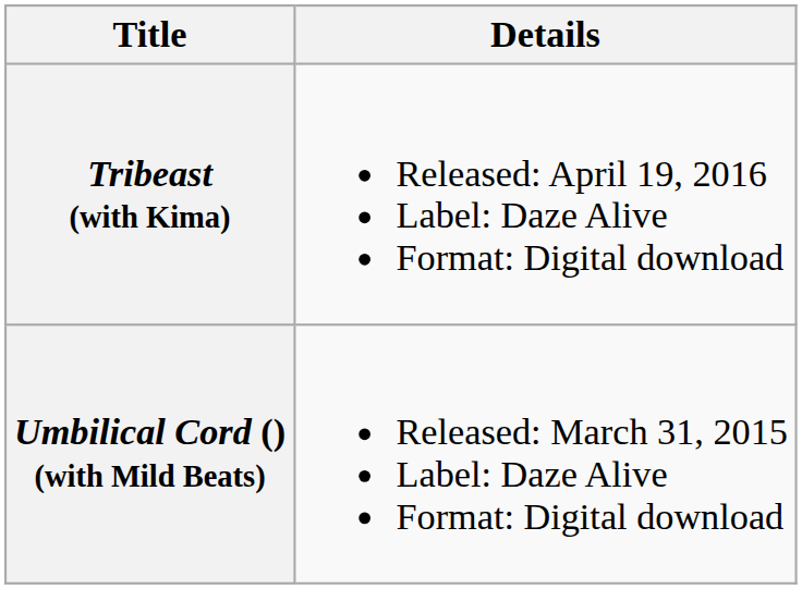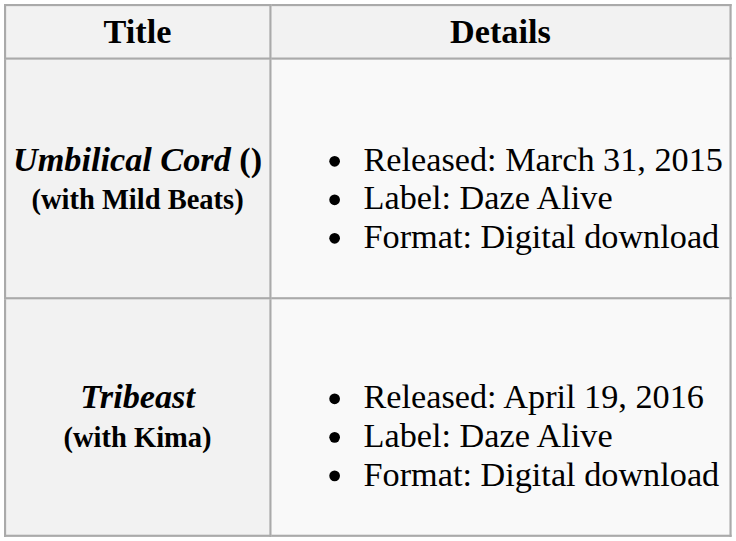rows swapped: Umbilical Cord () (with Mild Beats) <-> Tribeast (with Kima)
